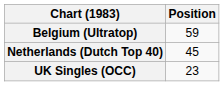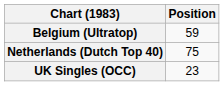Netherlands (Dutch Top 40) | Position: 45 -> 75
